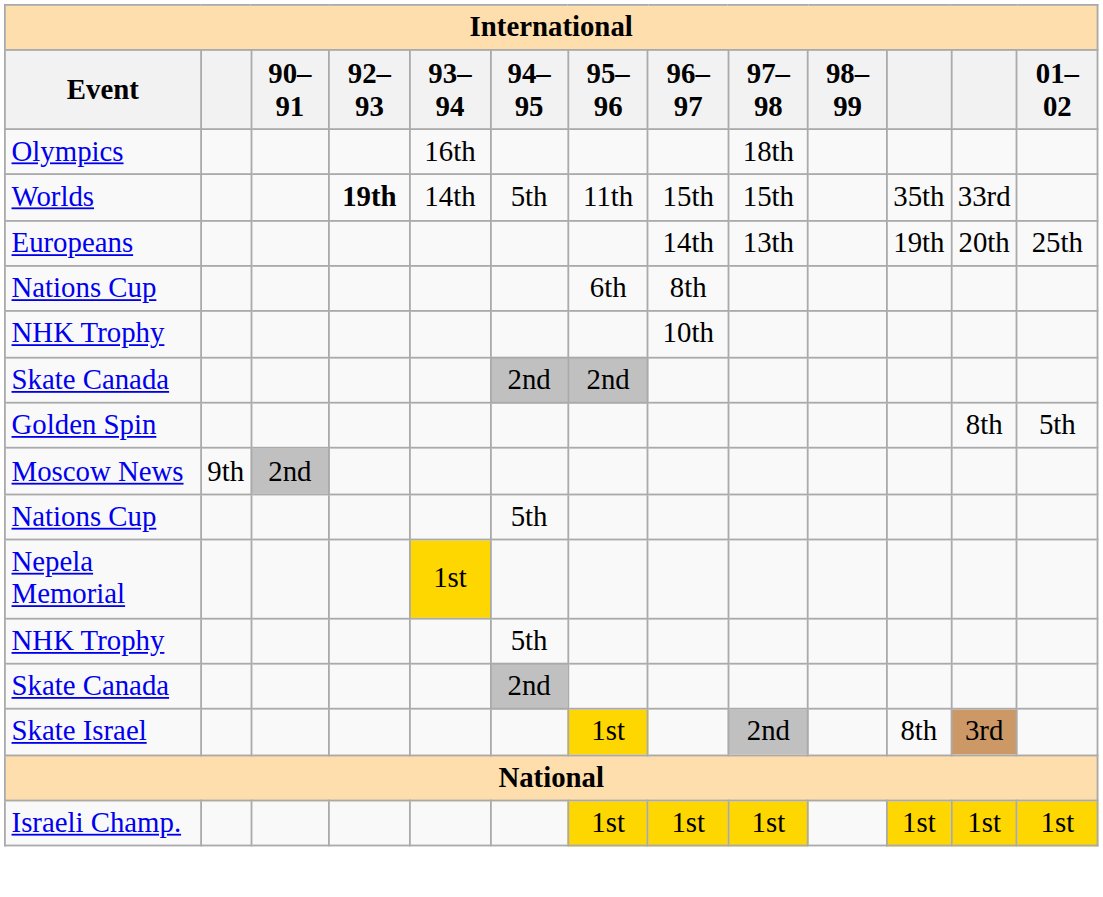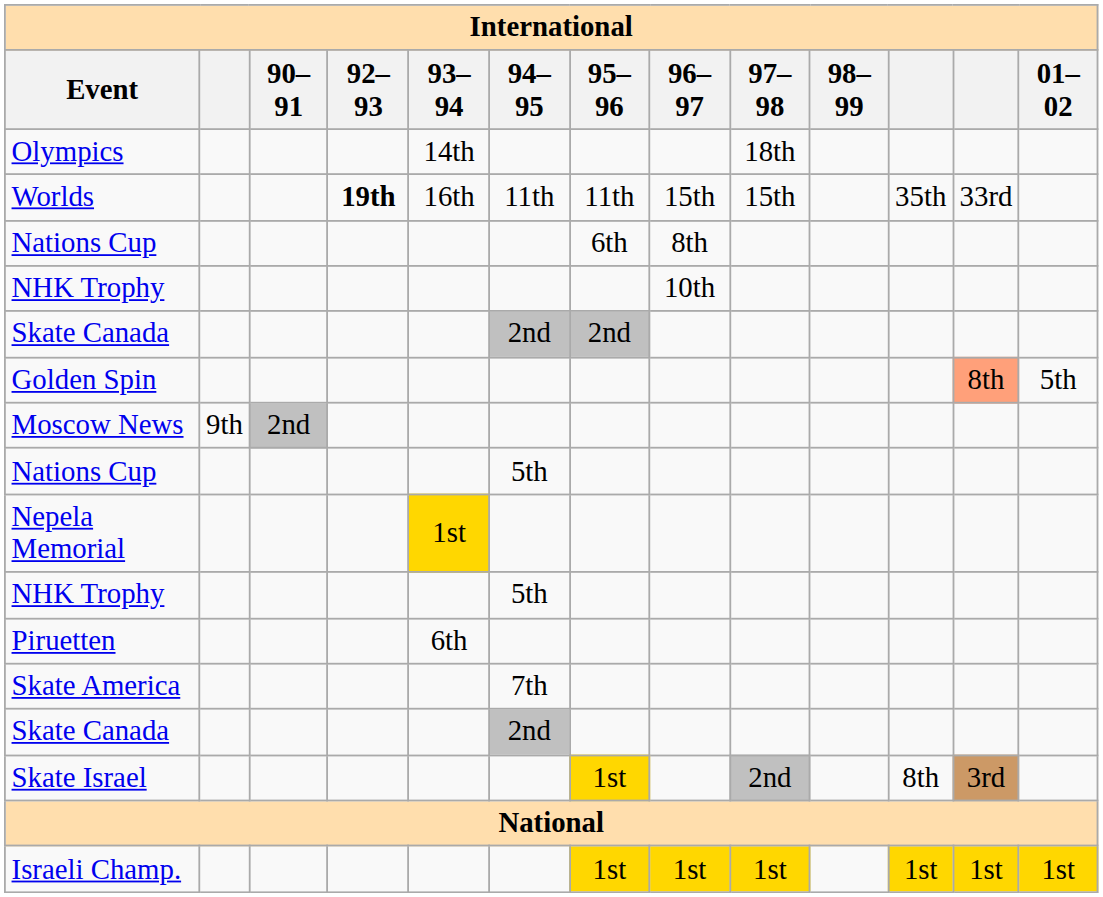Olympics | 93–94: 16th -> 14th
Worlds | 93–94: 14th -> 16th
Worlds | 94–95: 5th -> 11th
- row: Europeans | 14th | 13th | 19th | 20th | 25th
Golden Spin | column 12: no background -> lightsalmon background
+ row: Piruetten | 6th
+ row: Skate America | 7th
